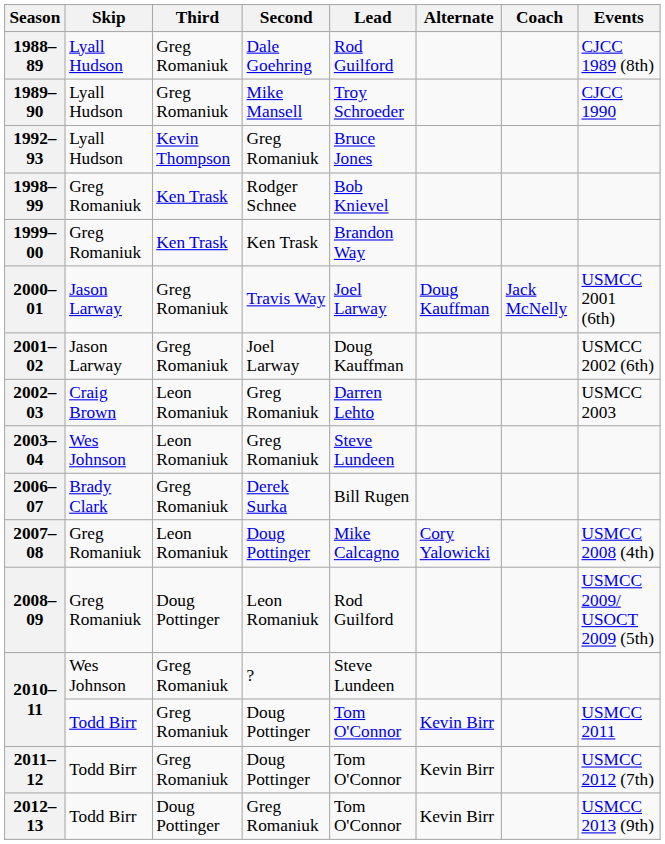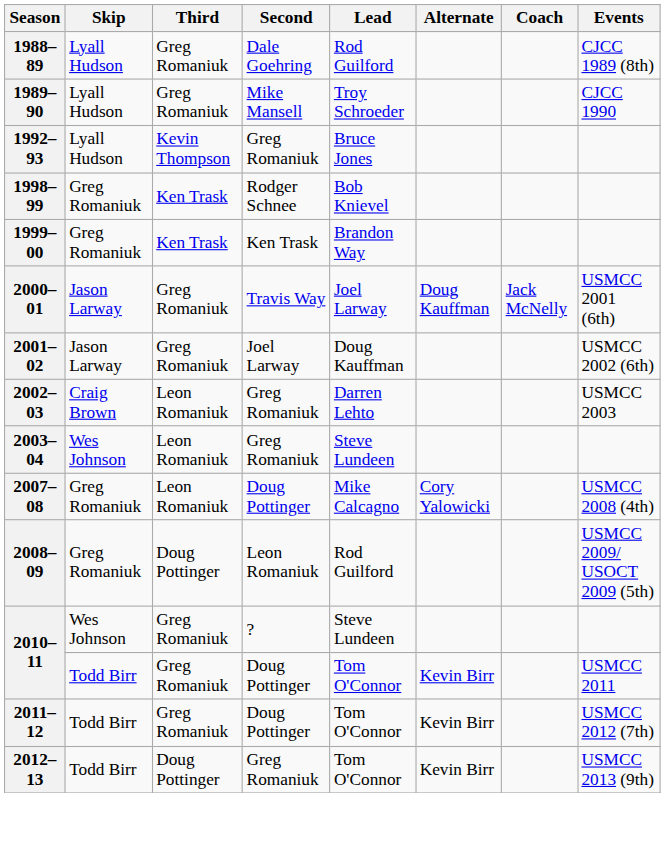- row: 2006–07 | Brady Clark | Greg Romaniuk | Derek Surka | Bill Rugen
